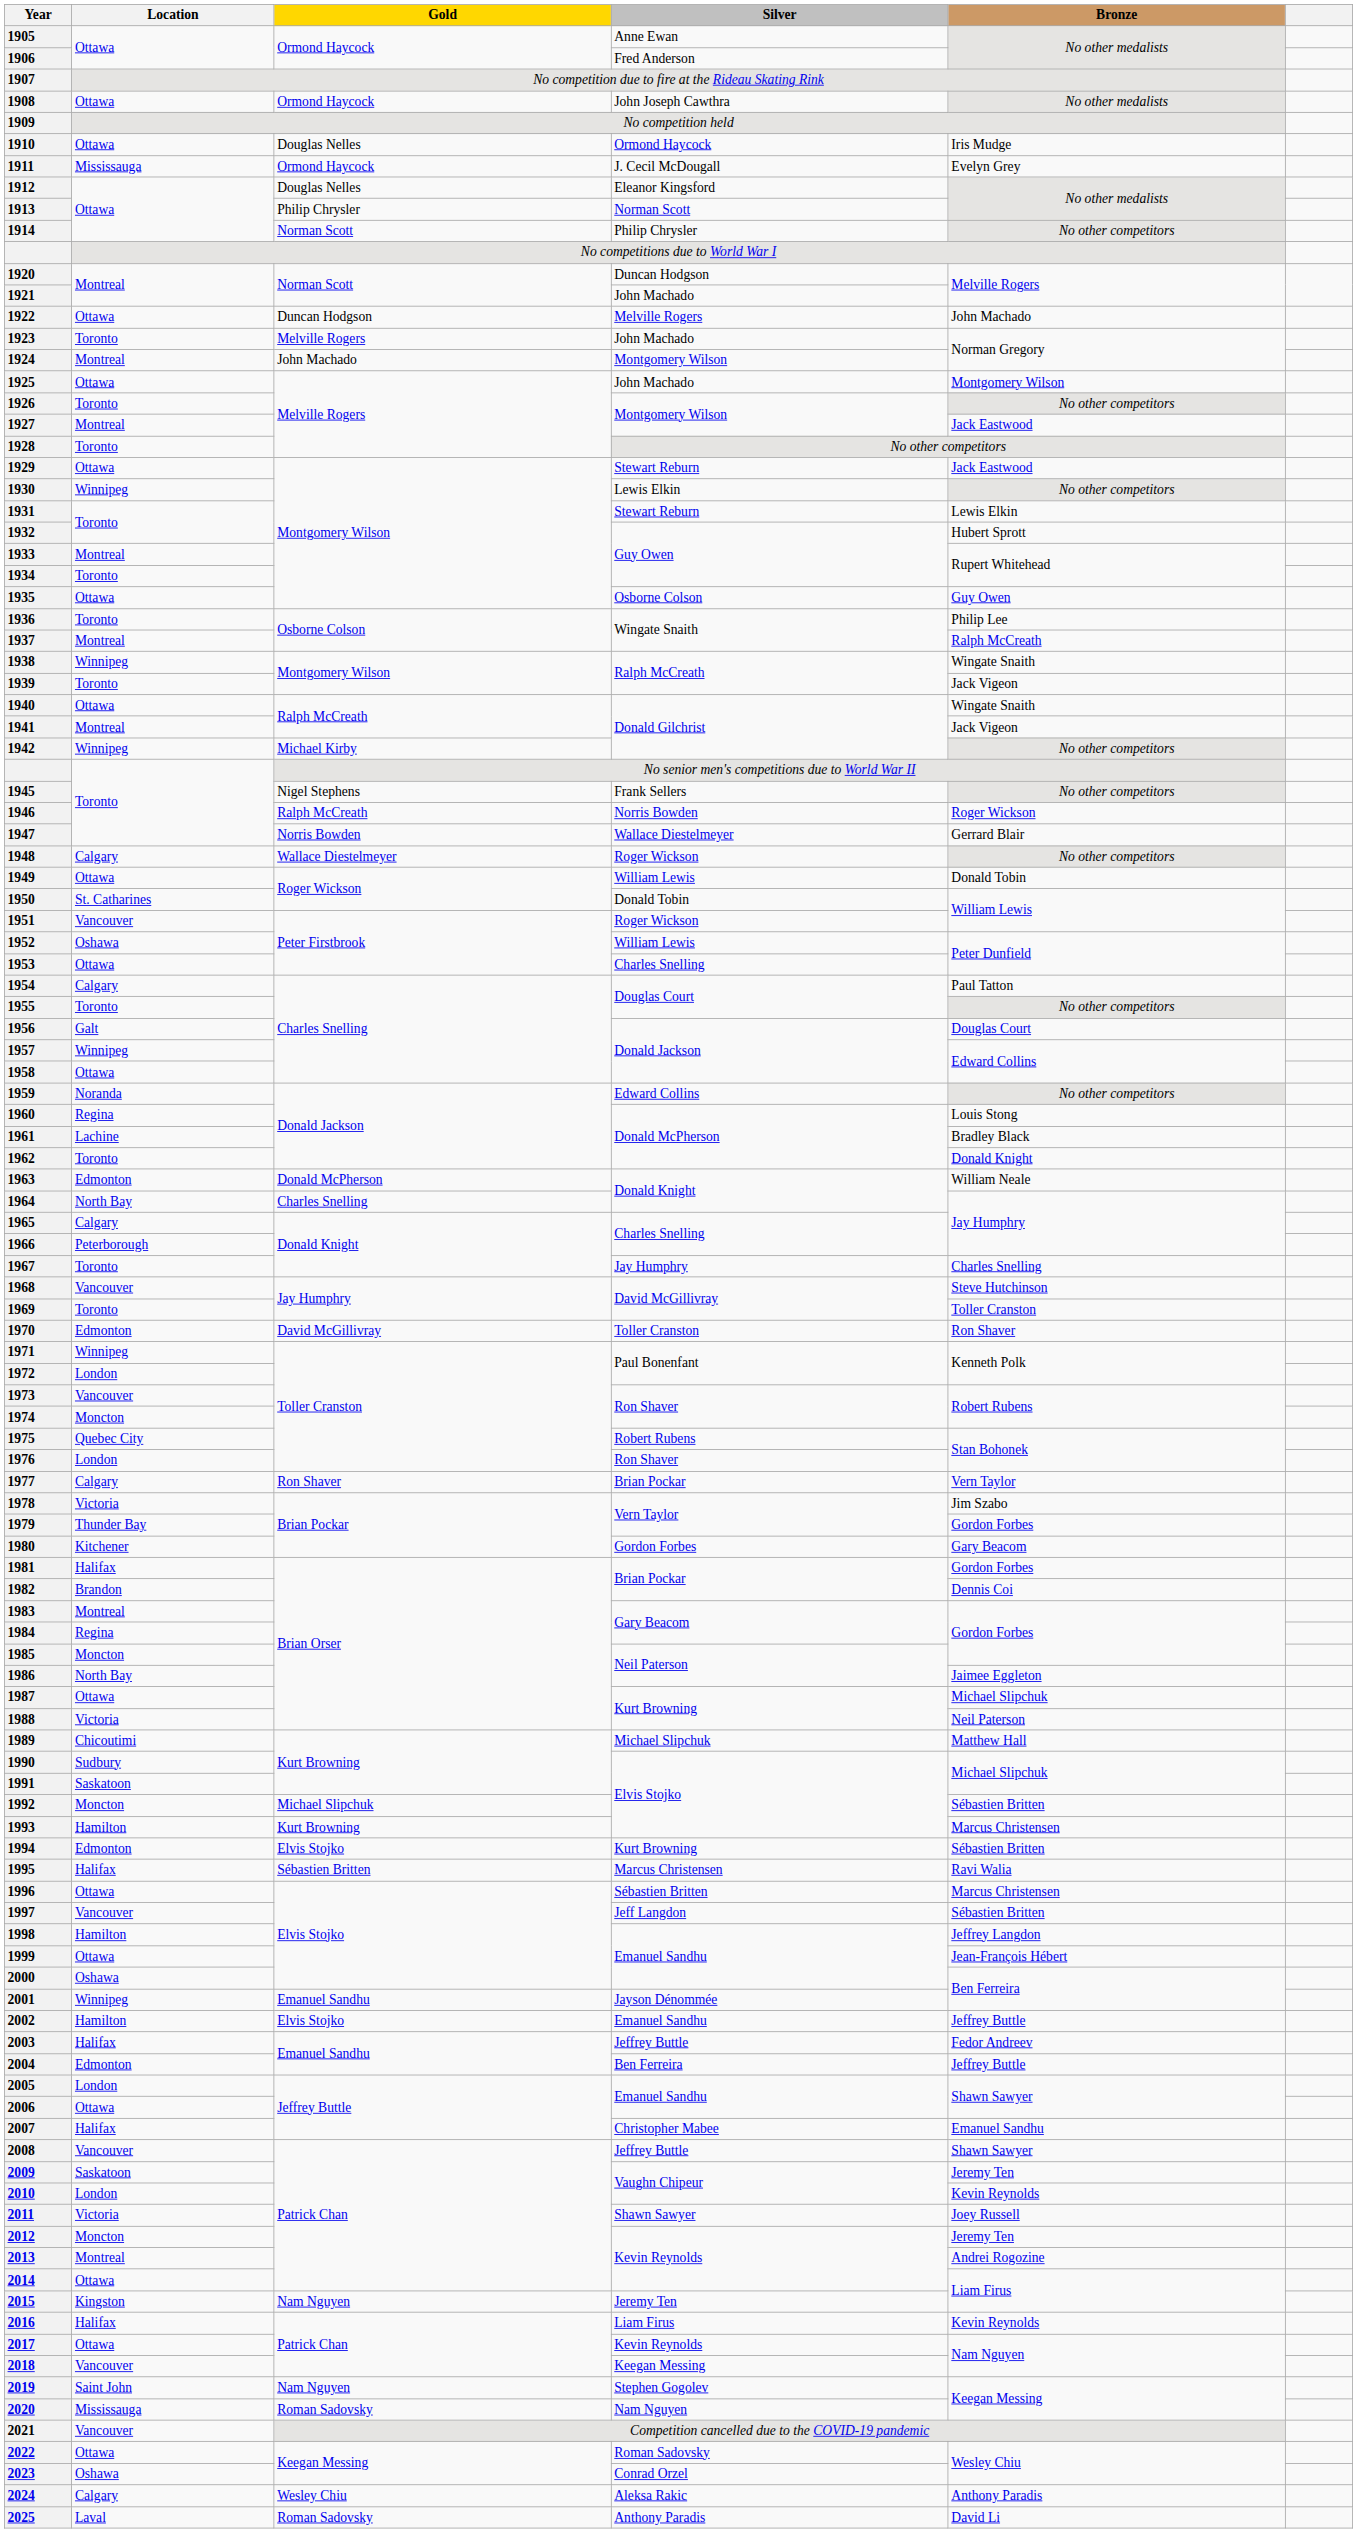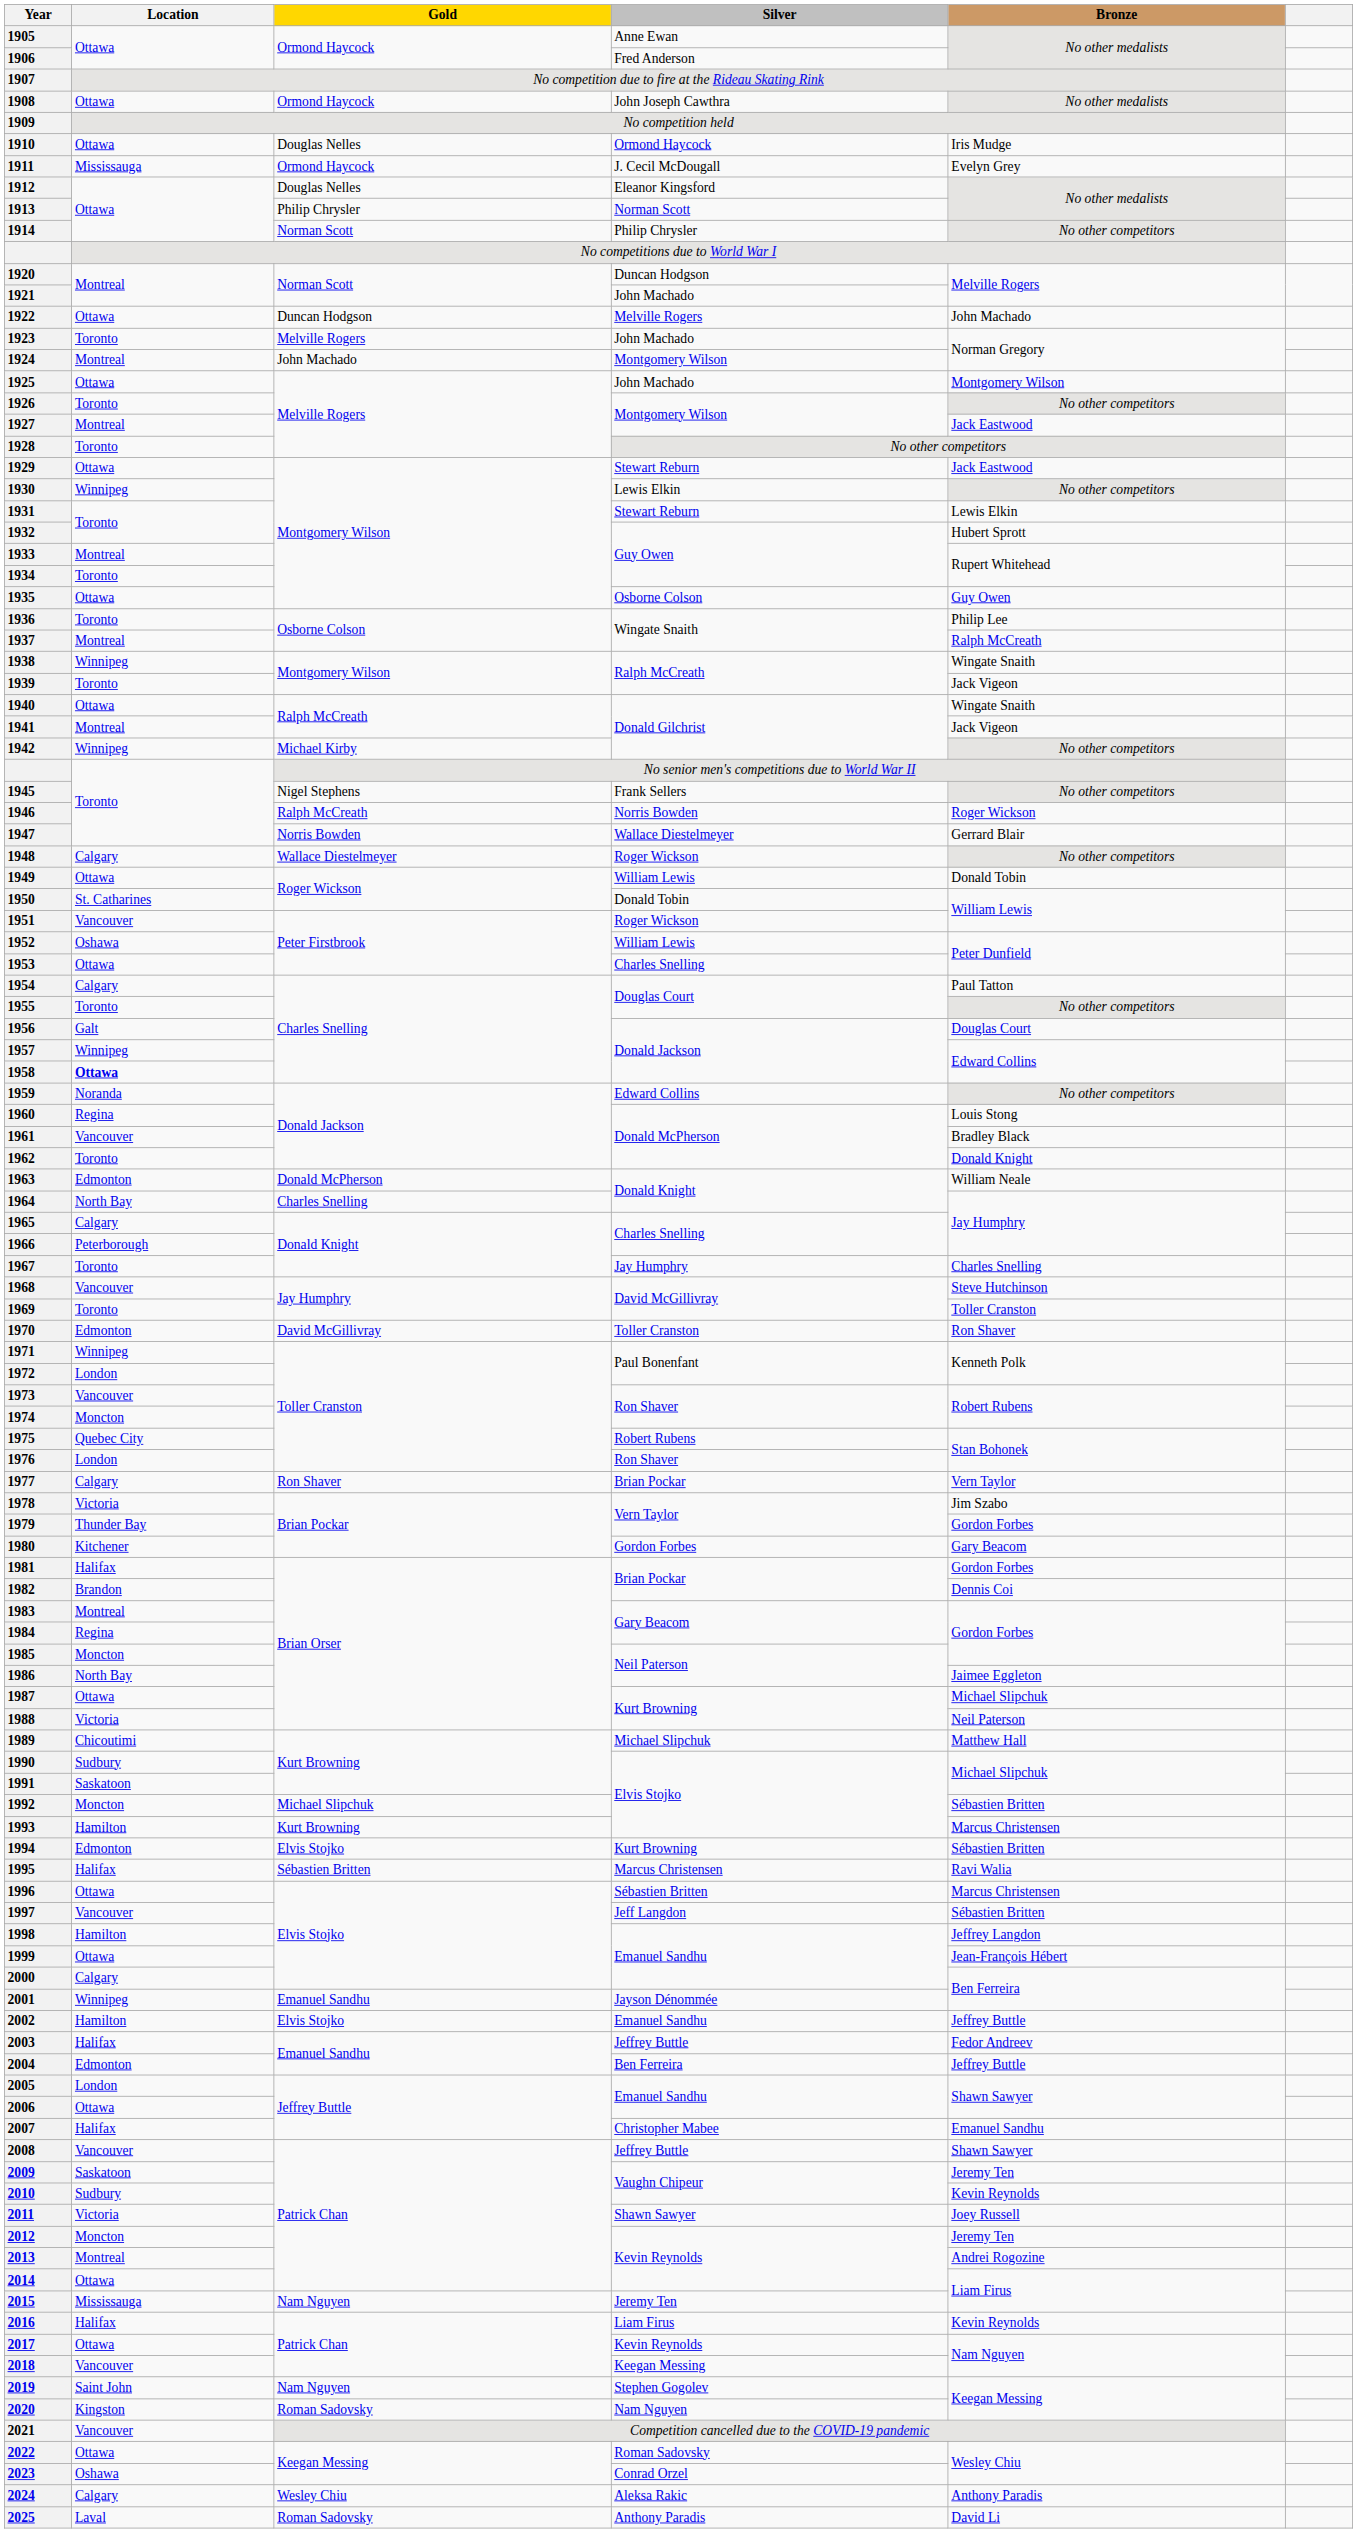1958 | Location: normal -> bold
1961 | Location: Lachine -> Vancouver
2000 | Location: Oshawa -> Calgary
2010 | Location: London -> Sudbury
2015 | Location: Kingston -> Mississauga
2020 | Location: Mississauga -> Kingston
